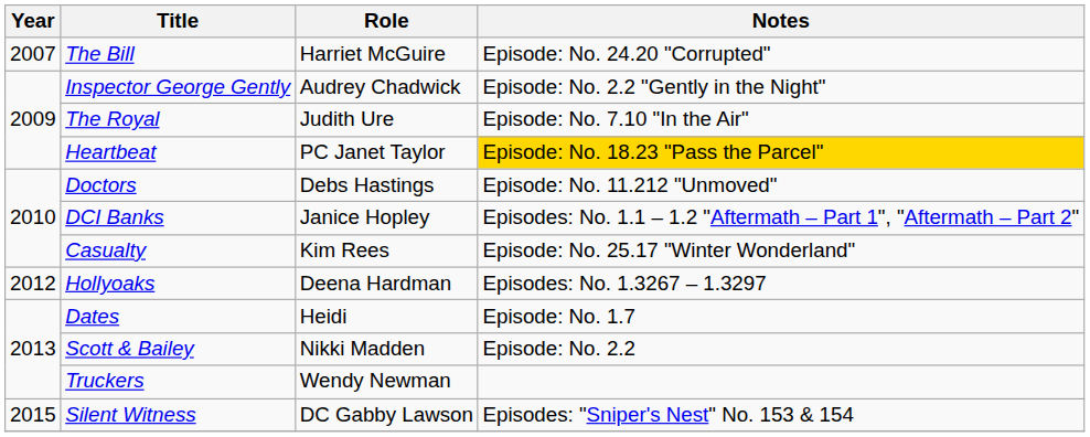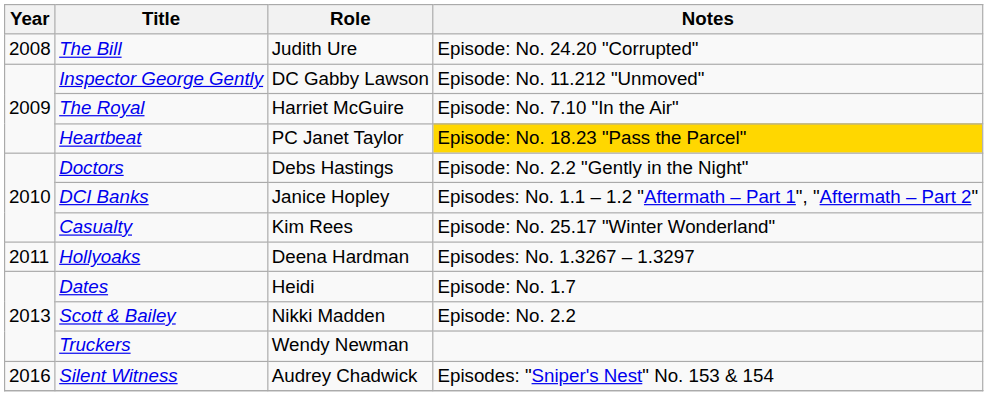The Bill | Year: 2007 -> 2008
The Bill | Role: Harriet McGuire -> Judith Ure
Inspector George Gently | Role: Audrey Chadwick -> DC Gabby Lawson
Inspector George Gently | Notes: Episode: No. 2.2 "Gently in the Night" -> Episode: No. 11.212 "Unmoved"
The Royal | Role: Judith Ure -> Harriet McGuire
Doctors | Notes: Episode: No. 11.212 "Unmoved" -> Episode: No. 2.2 "Gently in the Night"
Hollyoaks | Year: 2012 -> 2011
Silent Witness | Year: 2015 -> 2016
Silent Witness | Role: DC Gabby Lawson -> Audrey Chadwick
